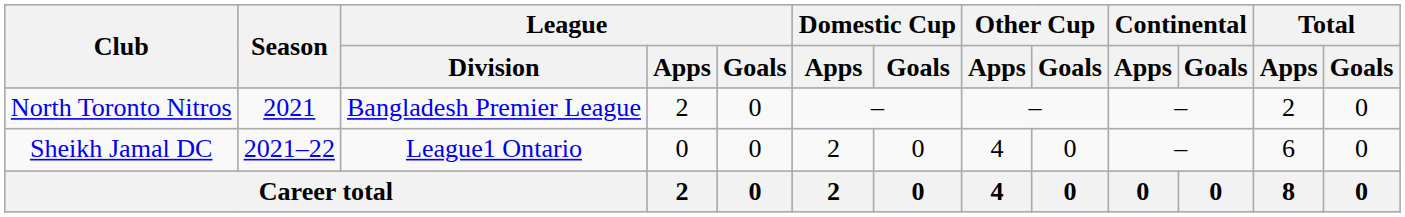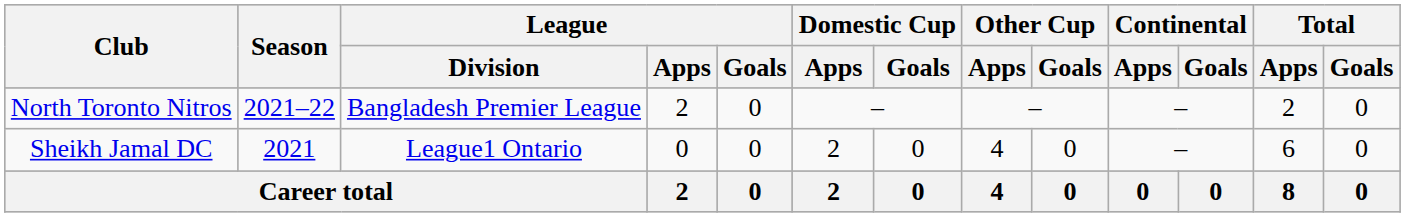North Toronto Nitros | Season: 2021 -> 2021–22
Sheikh Jamal DC | Season: 2021–22 -> 2021
